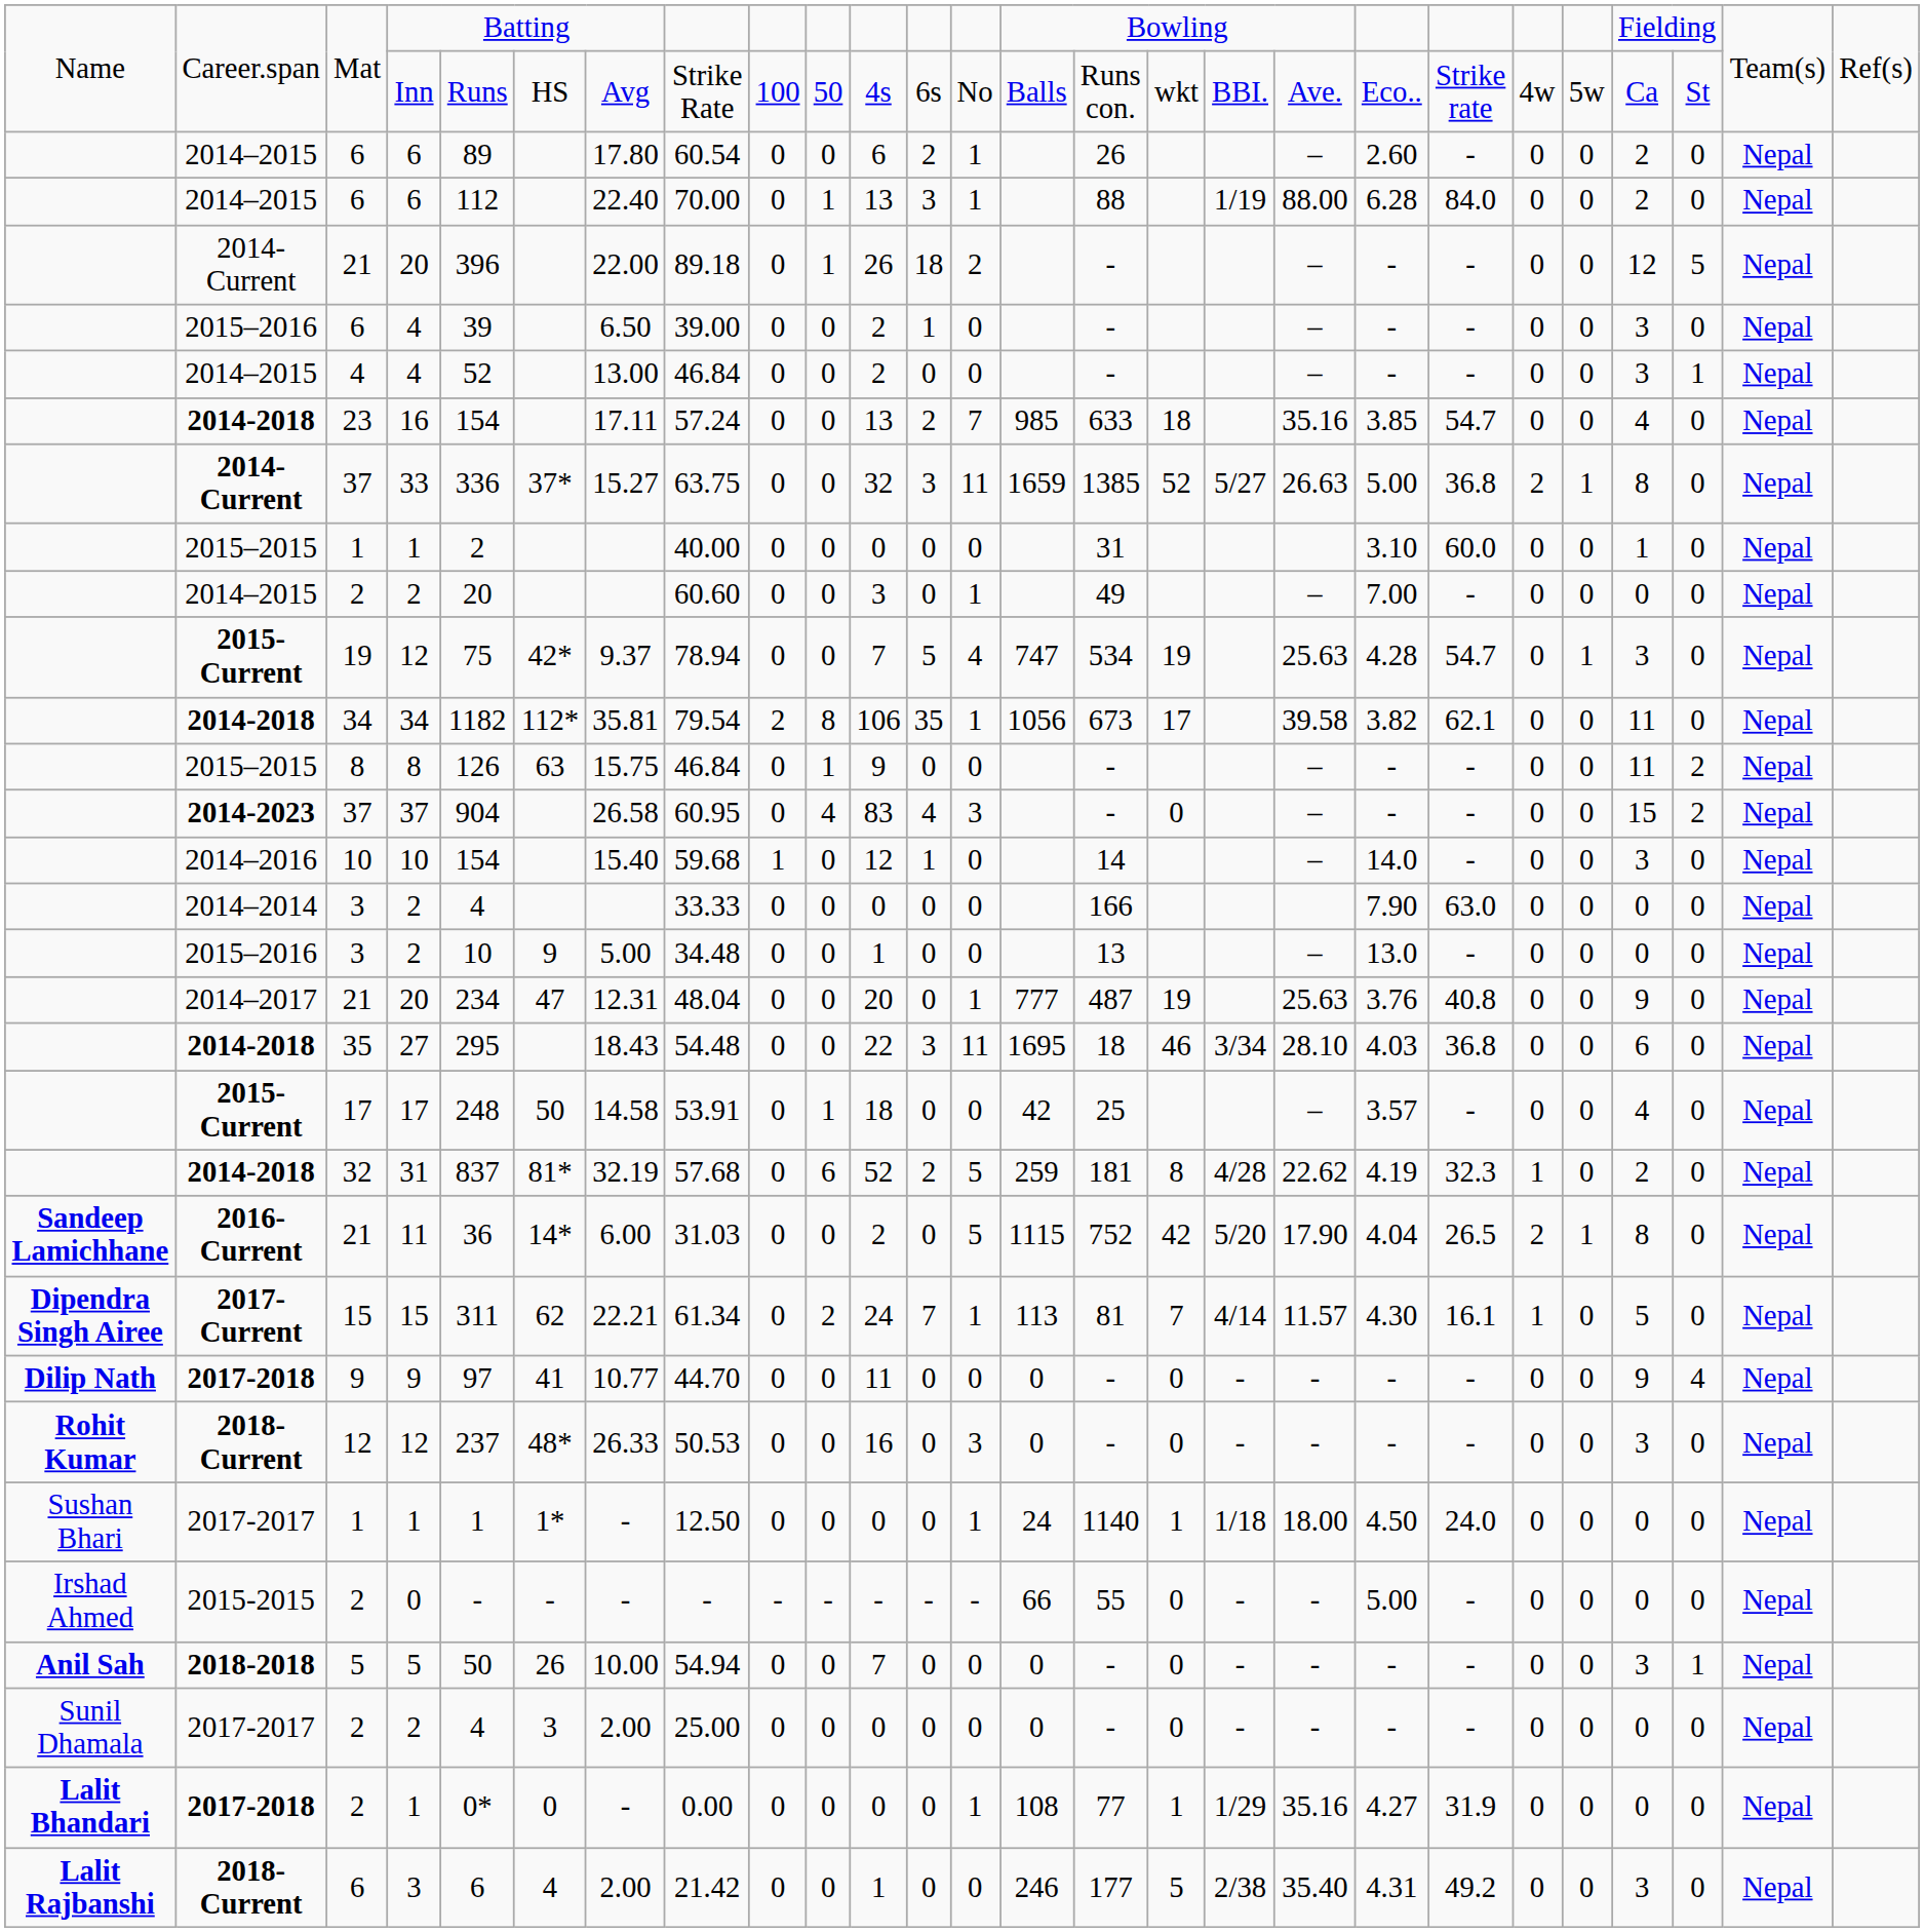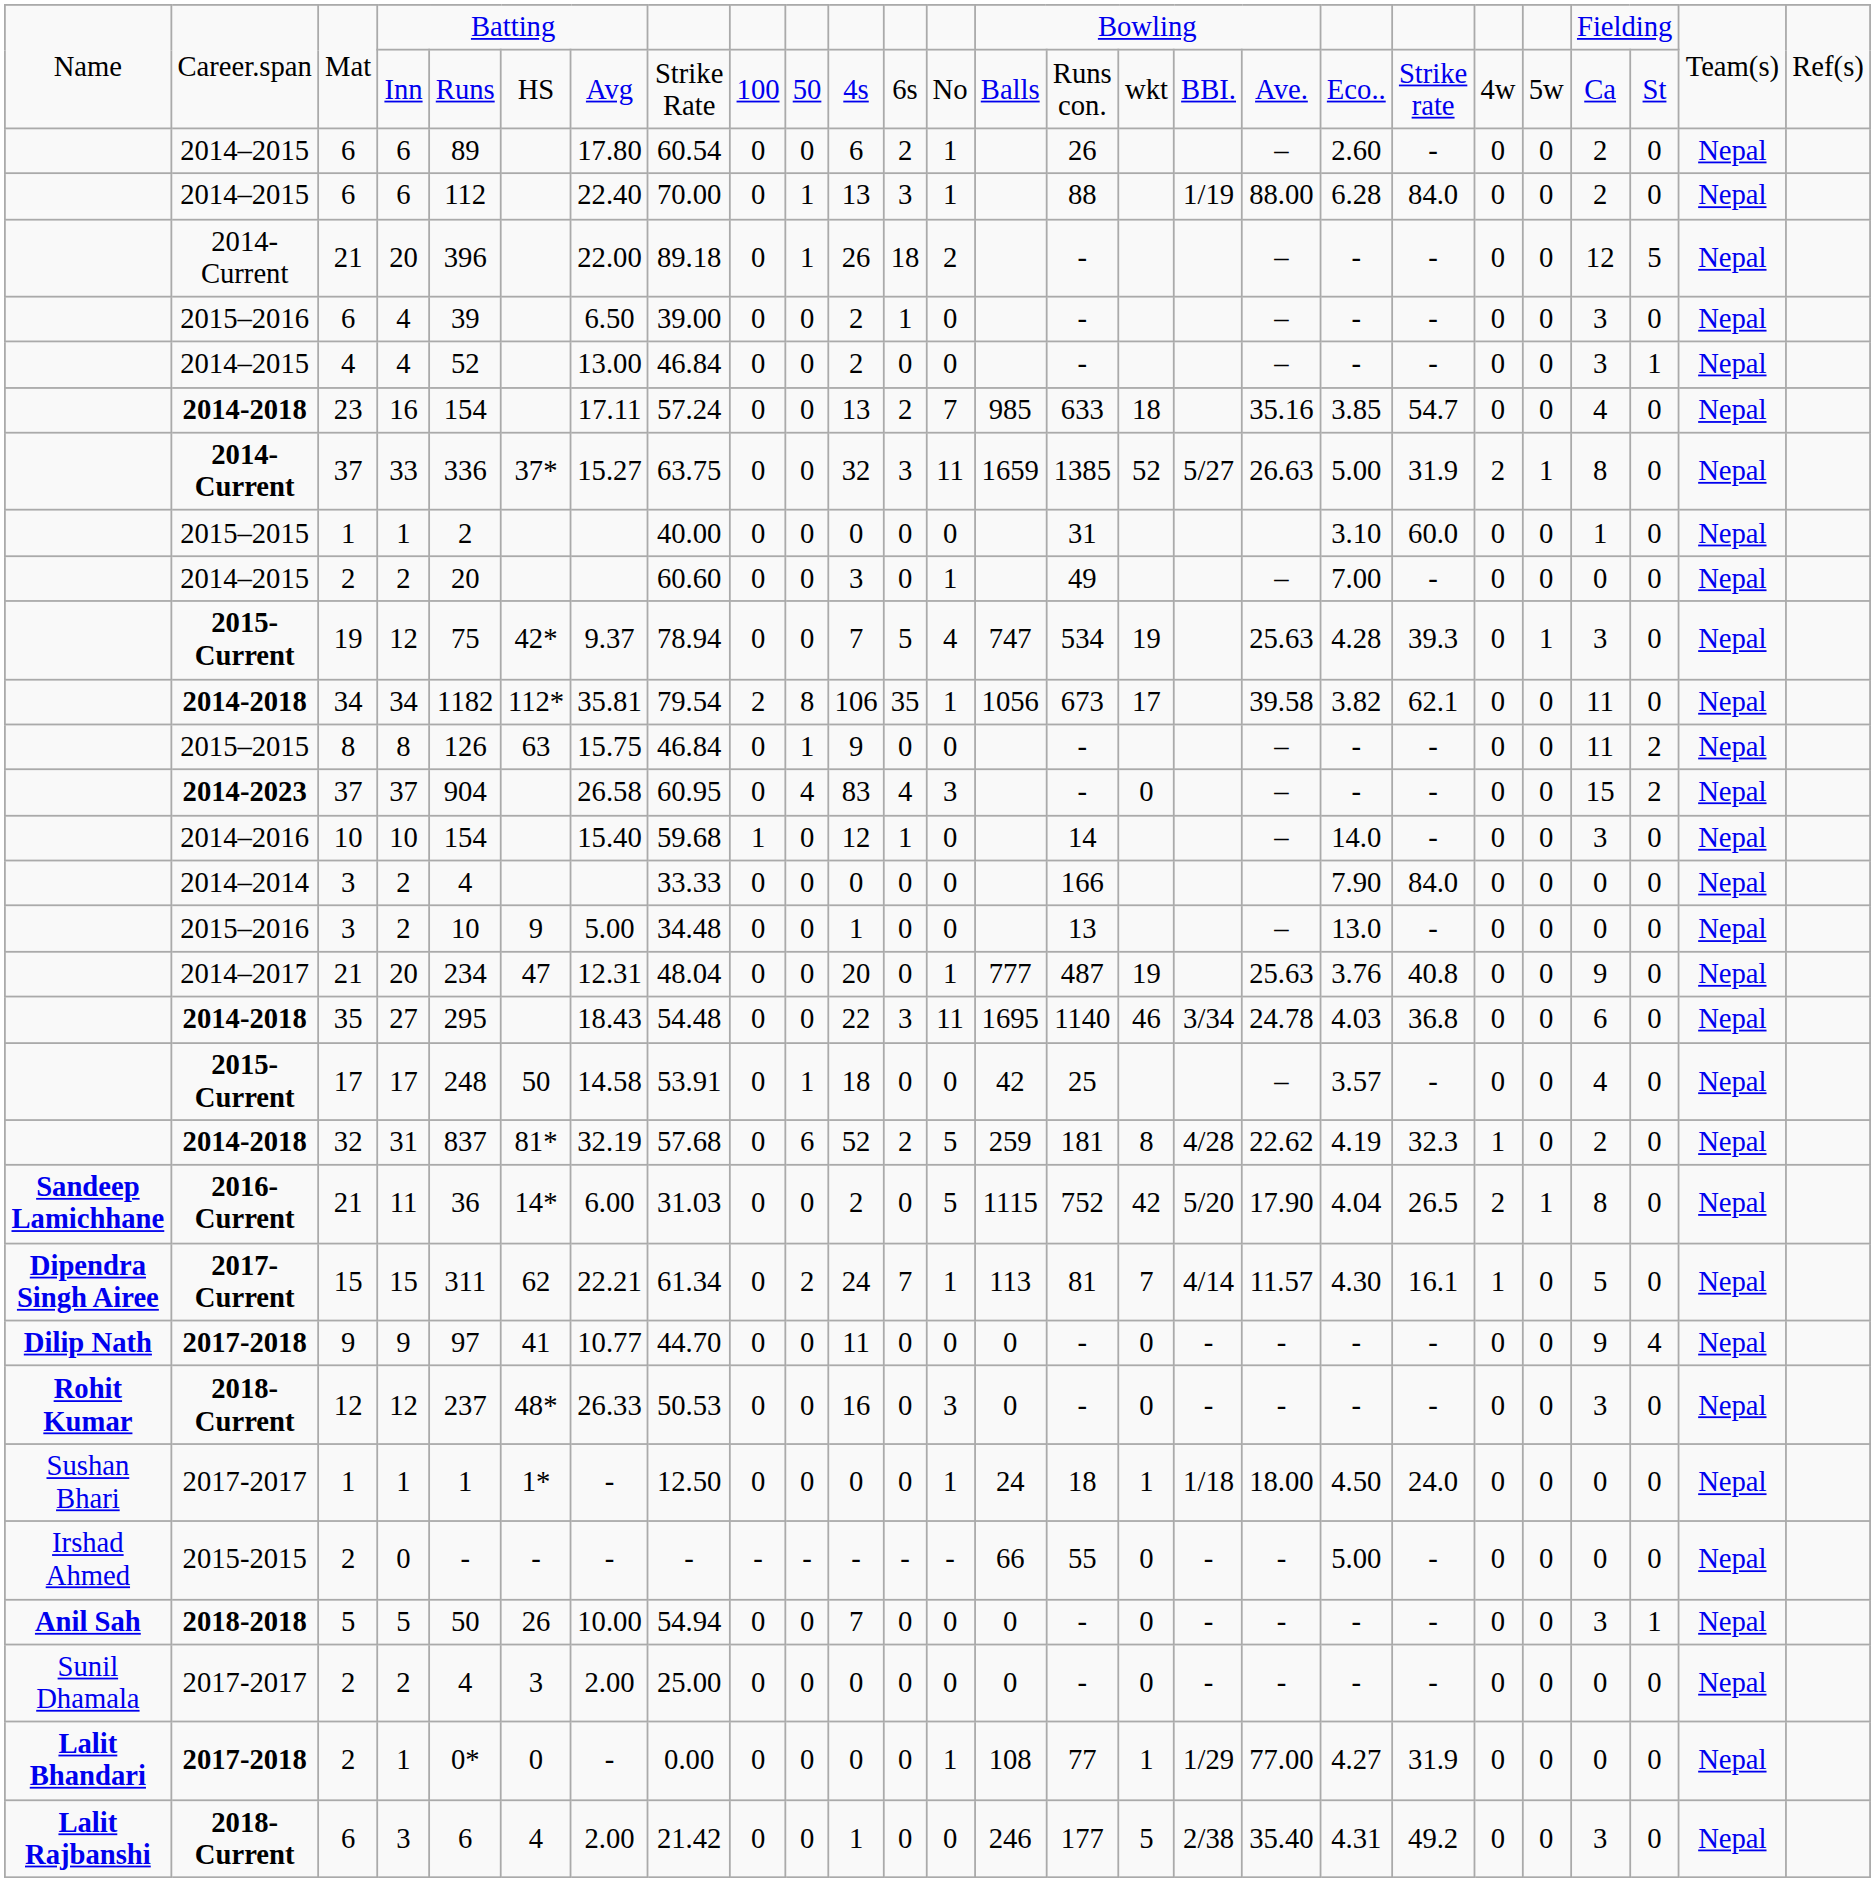33 | column 20: 36.8 -> 31.9
2015-Current / 12 | column 20: 54.7 -> 39.3
2014–2014 / 2 | column 20: 63.0 -> 84.0
27 | column 15: 18 -> 1140
27 | column 18: 28.10 -> 24.78
2017-2017 / 1 | column 15: 1140 -> 18
2017-2018 / 1 | column 18: 35.16 -> 77.00
